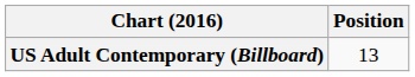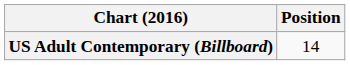US Adult Contemporary (Billboard) | Position: 13 -> 14
